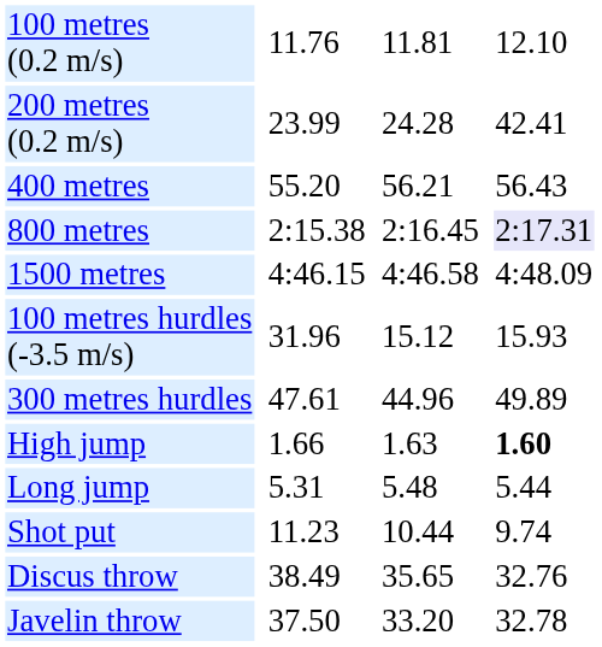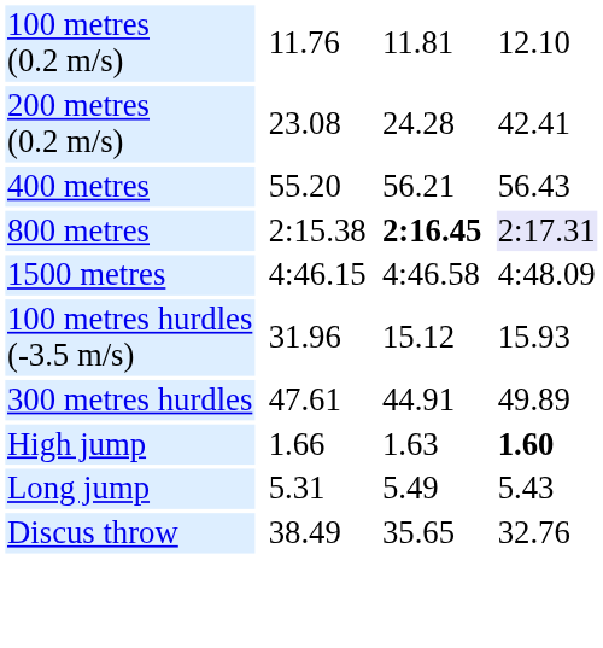200 metres (0.2 m/s) | column 3: 23.99 -> 23.08
800 metres | column 5: normal -> bold
300 metres hurdles | column 5: 44.96 -> 44.91
Long jump | column 5: 5.48 -> 5.49
Long jump | column 7: 5.44 -> 5.43
- row: Shot put | 11.23 | 10.44 | 9.74
- row: Javelin throw | 37.50 | 33.20 | 32.78
